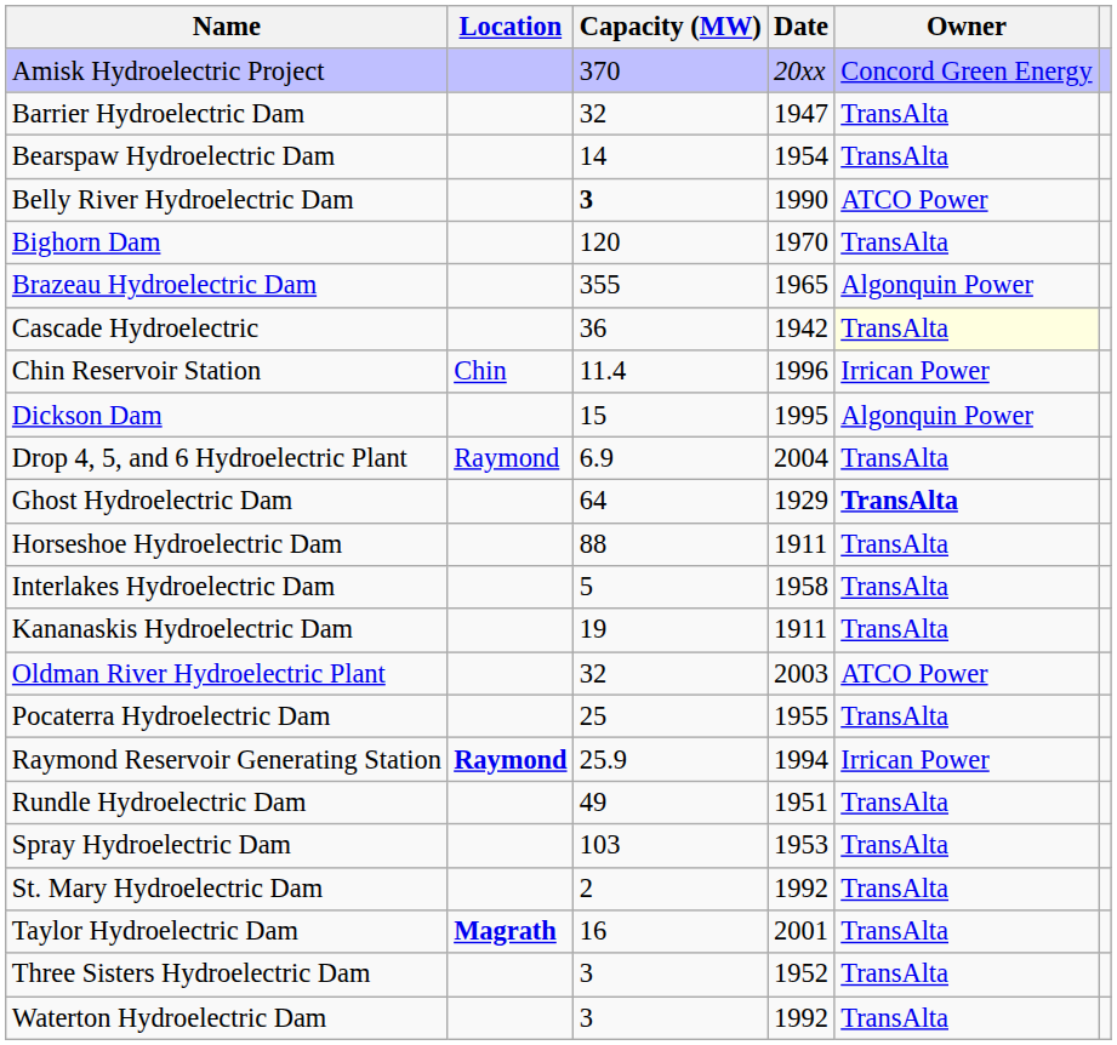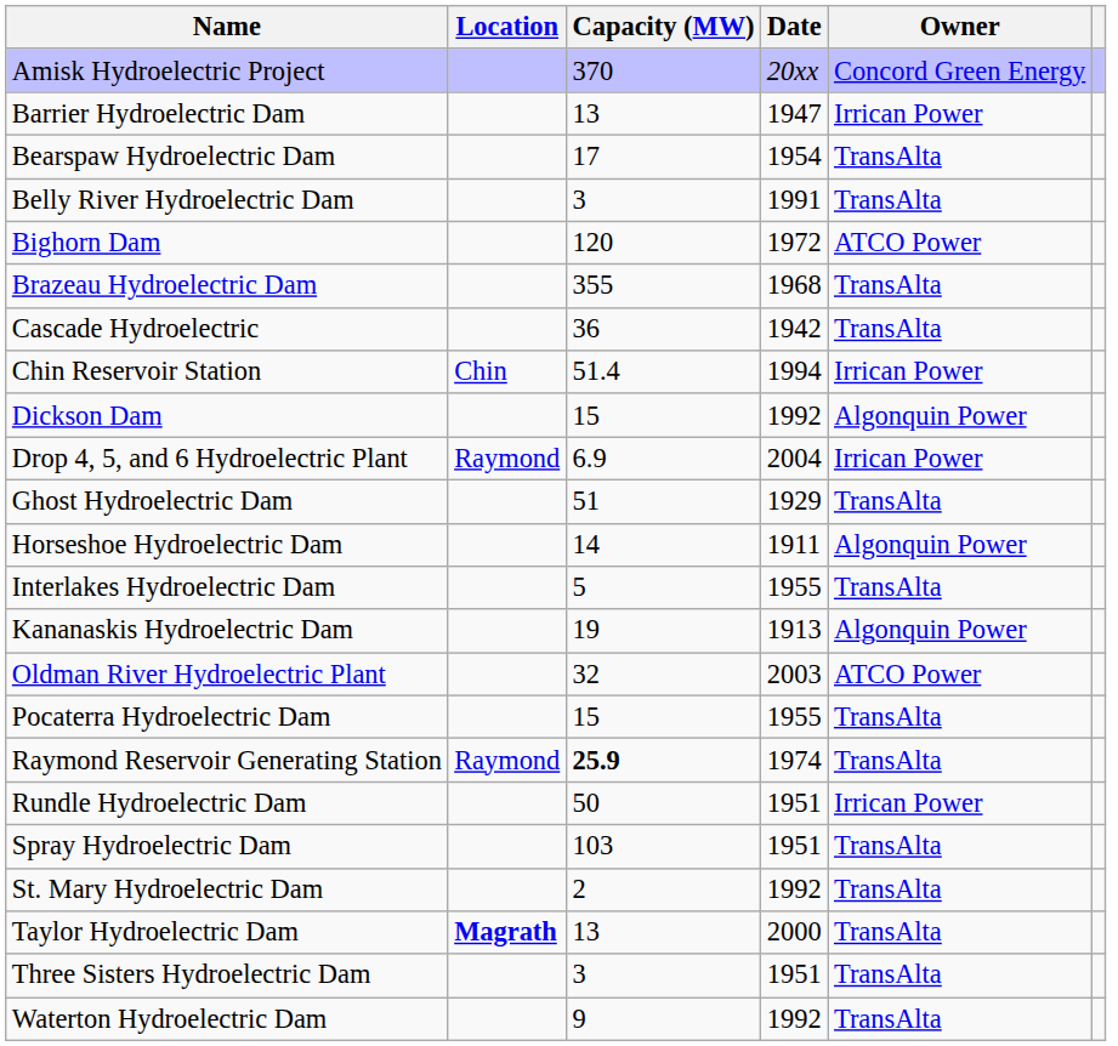Barrier Hydroelectric Dam | Capacity (MW): 32 -> 13
Barrier Hydroelectric Dam | Owner: TransAlta -> Irrican Power
Bearspaw Hydroelectric Dam | Capacity (MW): 14 -> 17
Belly River Hydroelectric Dam | Capacity (MW): bold -> normal
Belly River Hydroelectric Dam | Date: 1990 -> 1991
Belly River Hydroelectric Dam | Owner: ATCO Power -> TransAlta
Bighorn Dam | Date: 1970 -> 1972
Bighorn Dam | Owner: TransAlta -> ATCO Power
Brazeau Hydroelectric Dam | Date: 1965 -> 1968
Brazeau Hydroelectric Dam | Owner: Algonquin Power -> TransAlta
Cascade Hydroelectric | Owner: lightyellow background -> no background
Chin Reservoir Station | Capacity (MW): 11.4 -> 51.4
Chin Reservoir Station | Date: 1996 -> 1994
Dickson Dam | Date: 1995 -> 1992
Drop 4, 5, and 6 Hydroelectric Plant | Owner: TransAlta -> Irrican Power
Ghost Hydroelectric Dam | Capacity (MW): 64 -> 51
Ghost Hydroelectric Dam | Owner: bold -> normal
Horseshoe Hydroelectric Dam | Capacity (MW): 88 -> 14
Horseshoe Hydroelectric Dam | Owner: TransAlta -> Algonquin Power
Interlakes Hydroelectric Dam | Date: 1958 -> 1955
Kananaskis Hydroelectric Dam | Date: 1911 -> 1913
Kananaskis Hydroelectric Dam | Owner: TransAlta -> Algonquin Power
Pocaterra Hydroelectric Dam | Capacity (MW): 25 -> 15
Raymond Reservoir Generating Station | Location: bold -> normal
Raymond Reservoir Generating Station | Capacity (MW): normal -> bold
Raymond Reservoir Generating Station | Date: 1994 -> 1974
Raymond Reservoir Generating Station | Owner: Irrican Power -> TransAlta
Rundle Hydroelectric Dam | Capacity (MW): 49 -> 50
Rundle Hydroelectric Dam | Owner: TransAlta -> Irrican Power
Spray Hydroelectric Dam | Date: 1953 -> 1951
Taylor Hydroelectric Dam | Capacity (MW): 16 -> 13
Taylor Hydroelectric Dam | Date: 2001 -> 2000
Three Sisters Hydroelectric Dam | Date: 1952 -> 1951
Waterton Hydroelectric Dam | Capacity (MW): 3 -> 9
